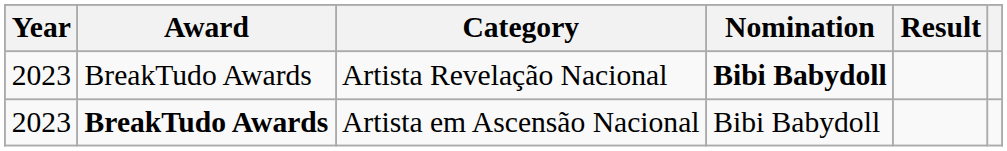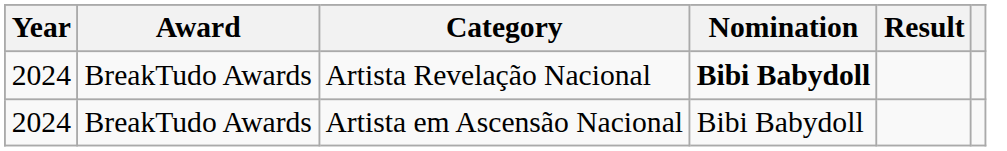Artista Revelação Nacional | Year: 2023 -> 2024
Artista em Ascensão Nacional | Year: 2023 -> 2024
Artista em Ascensão Nacional | Award: bold -> normal
